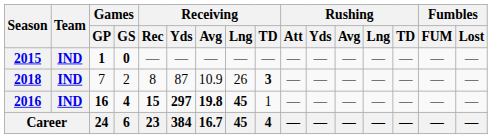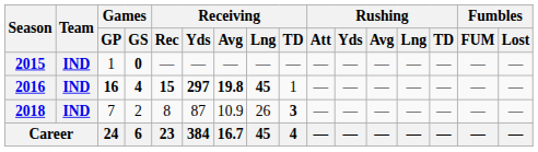2015 | Games / GP: bold -> normal
rows swapped: 2016 <-> 2018
